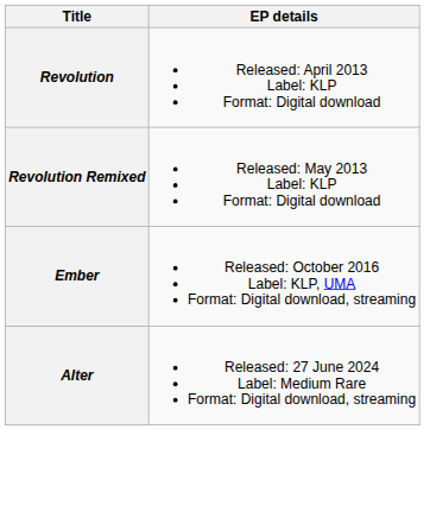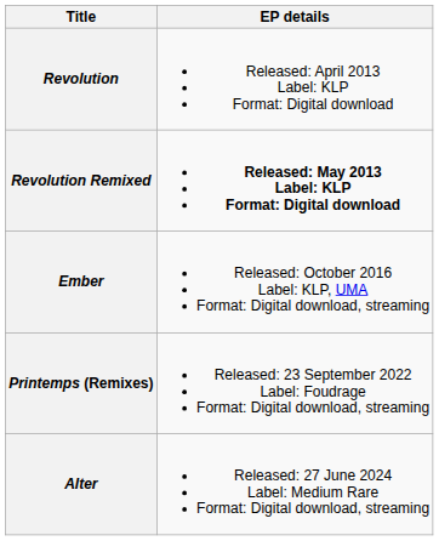Revolution Remixed | EP details: normal -> bold
+ row: Printemps (Remixes) | Released: 23 September 2022 Label: Foudrage Format: Digital download, streaming
